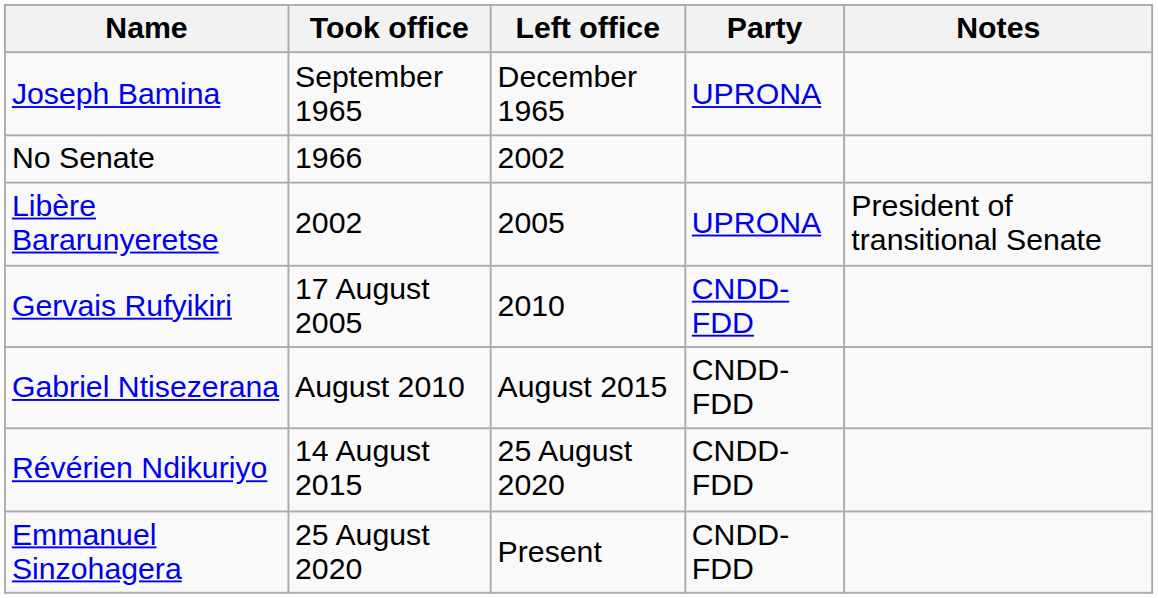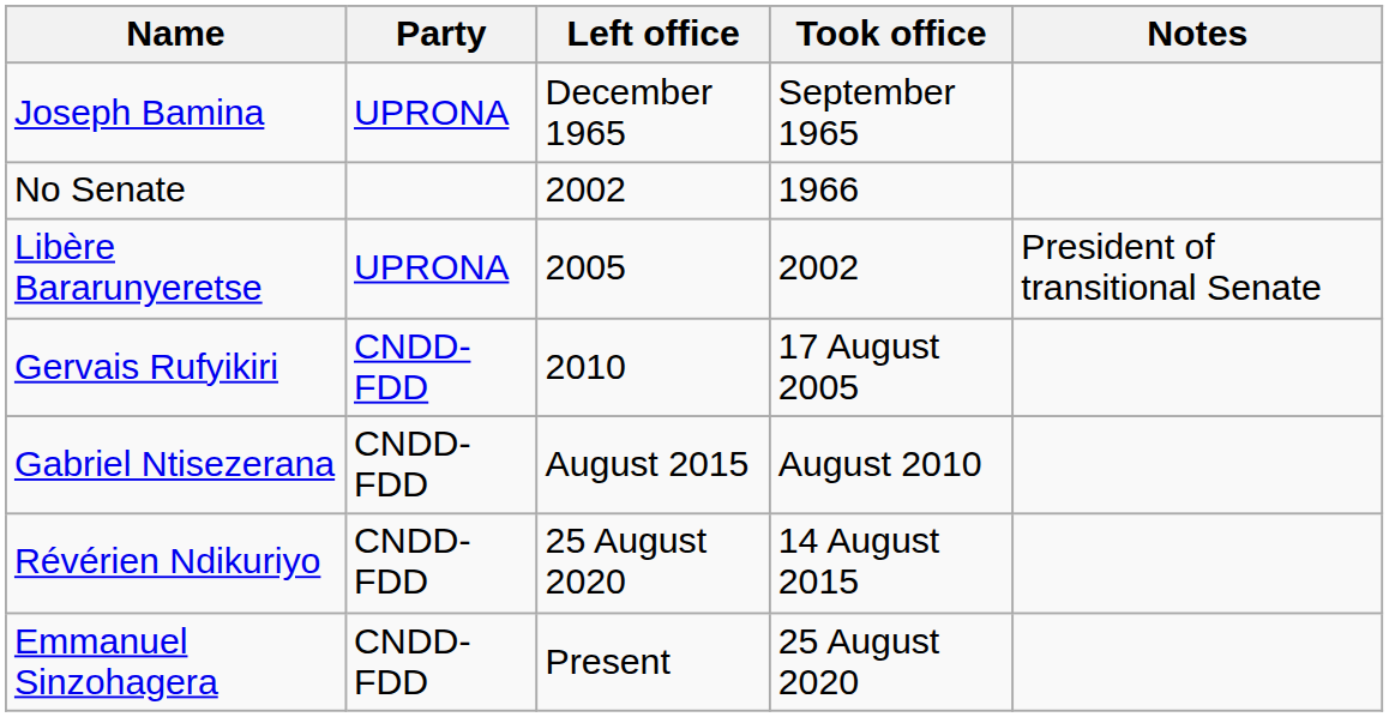columns swapped: Took office <-> Party
